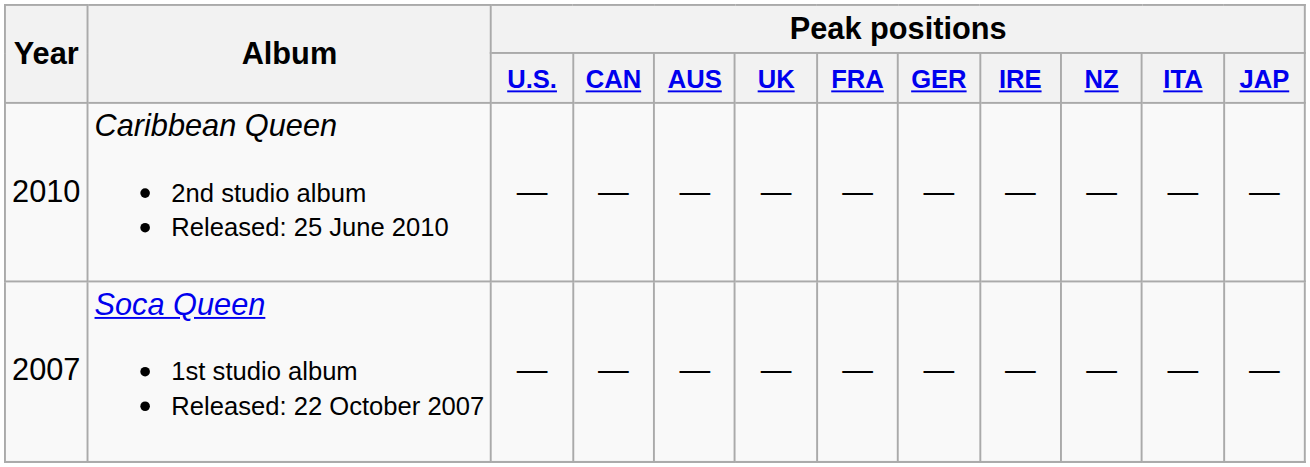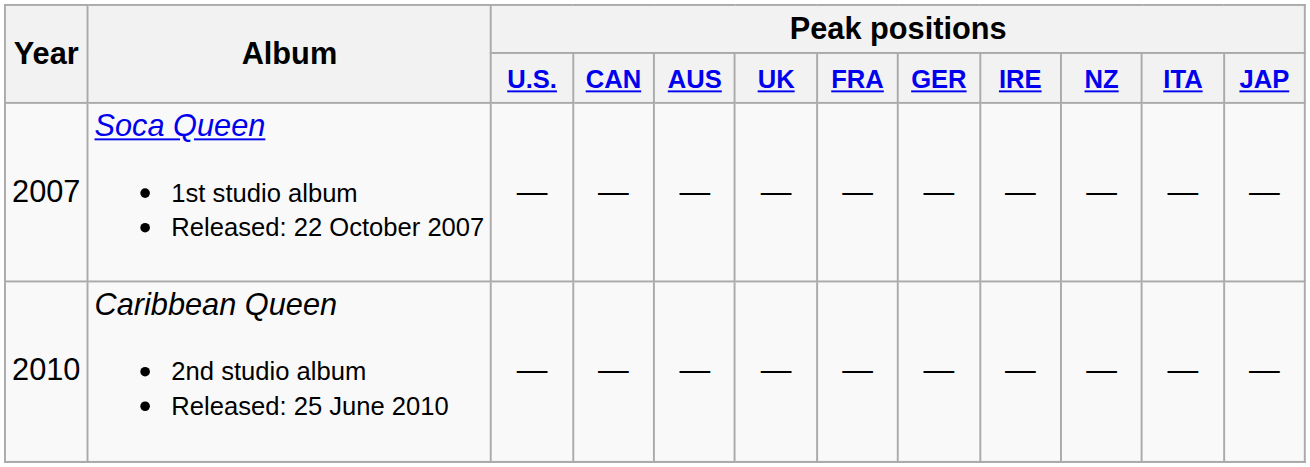rows swapped: Soca Queen 1st studio album Released: 22 October 2007 <-> Caribbean Queen 2nd studio album Released: 25 June 2010
